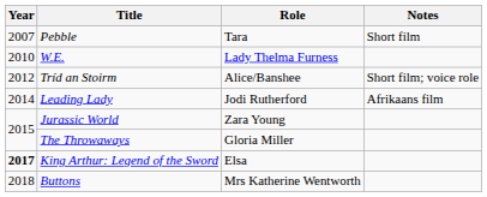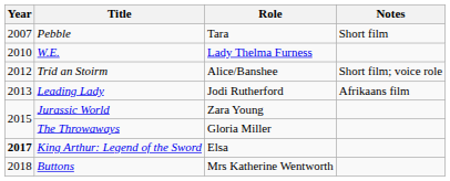Leading Lady | Year: 2014 -> 2013
